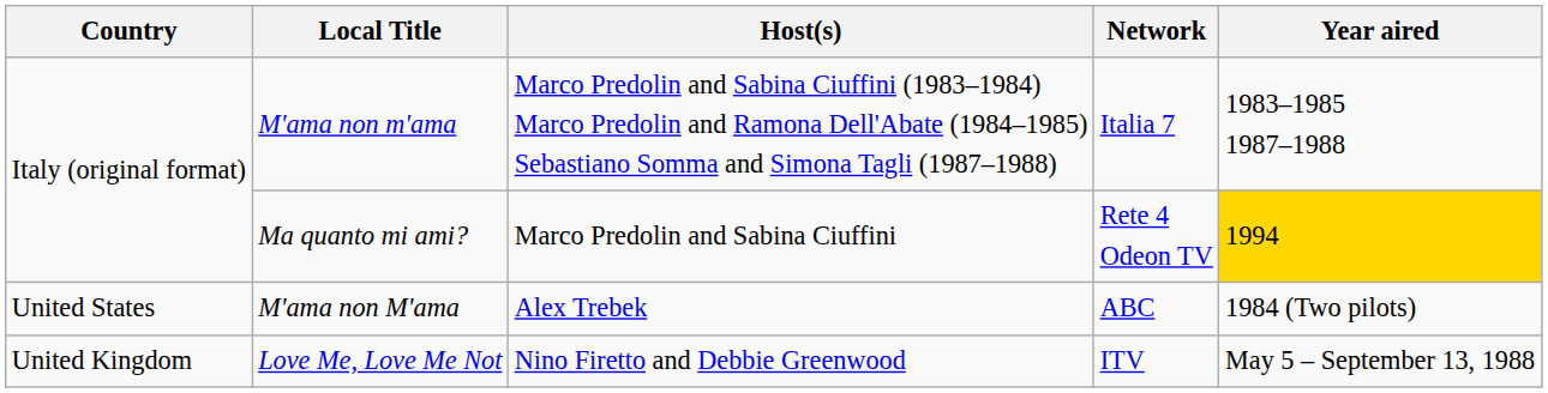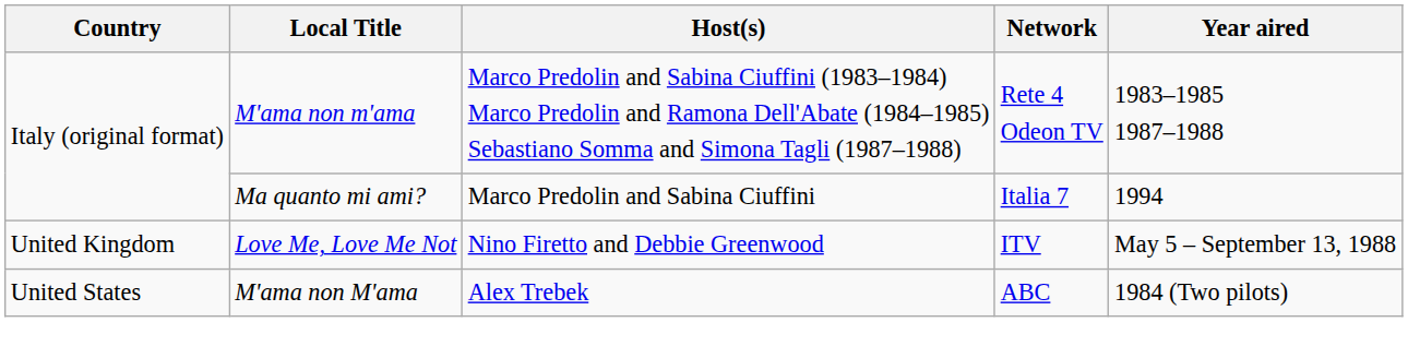M'ama non m'ama | Network: Italia 7 -> Rete 4 Odeon TV
Ma quanto mi ami? | Network: Rete 4 Odeon TV -> Italia 7
Ma quanto mi ami? | Year aired: gold background -> no background
rows swapped: Love Me, Love Me Not <-> M'ama non M'ama
